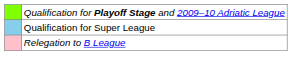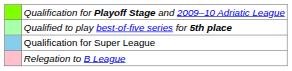+ row: Qualified to play best-of-five series for 5th place
